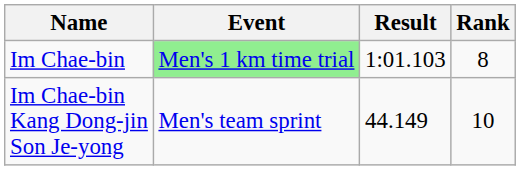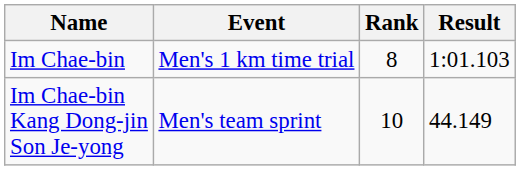columns swapped: Result <-> Rank
Im Chae-bin | Event: lightgreen background -> no background
